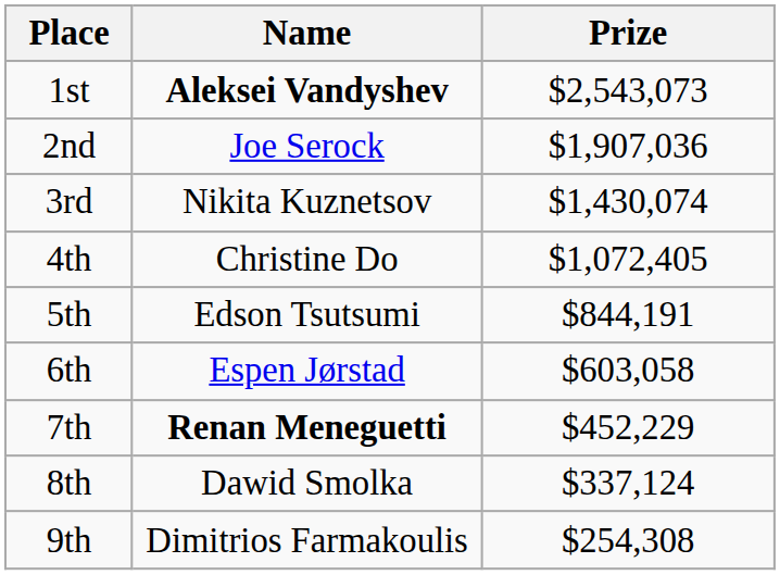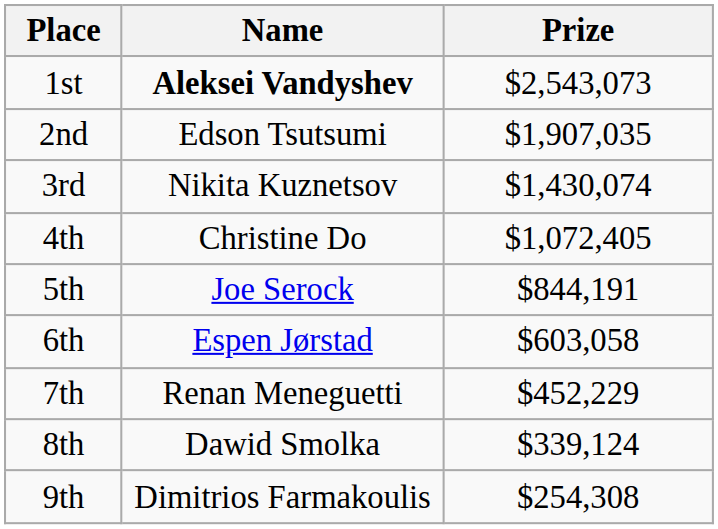2nd | Name: Joe Serock -> Edson Tsutsumi
2nd | Prize: $1,907,036 -> $1,907,035
5th | Name: Edson Tsutsumi -> Joe Serock
7th | Name: bold -> normal
8th | Prize: $337,124 -> $339,124
